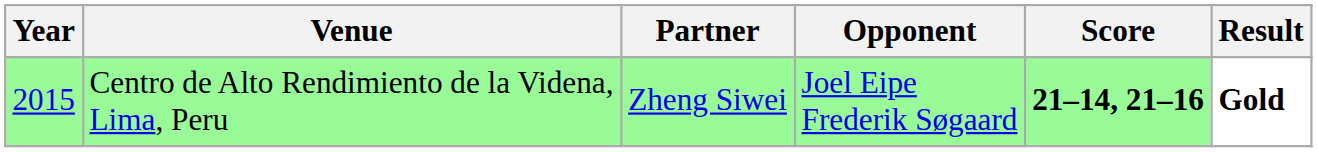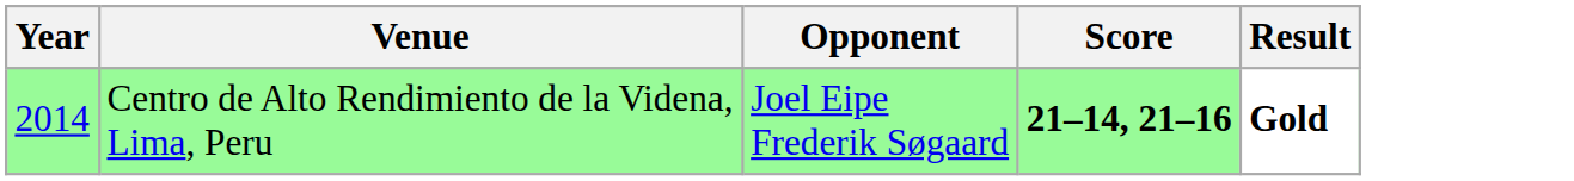- column: Partner | Zheng Siwei
Centro de Alto Rendimiento de la Videna, Lima, Peru | Year: 2015 -> 2014
